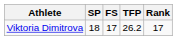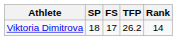Viktoria Dimitrova | Rank: 17 -> 14
